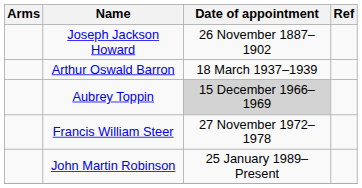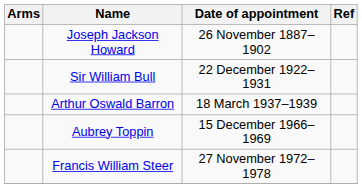+ row: Sir William Bull | 22 December 1922–1931
Aubrey Toppin | Date of appointment: lightgrey background -> no background
- row: John Martin Robinson | 25 January 1989–Present
